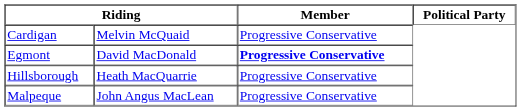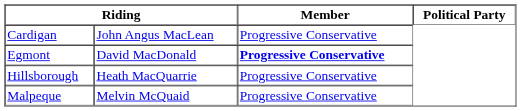Cardigan | column 2: Melvin McQuaid -> John Angus MacLean
Malpeque | column 2: John Angus MacLean -> Melvin McQuaid
